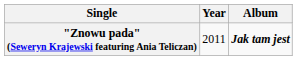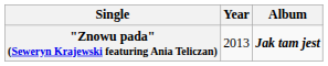"Znowu pada" (Seweryn Krajewski featuring Ania Teliczan) | Year: 2011 -> 2013
